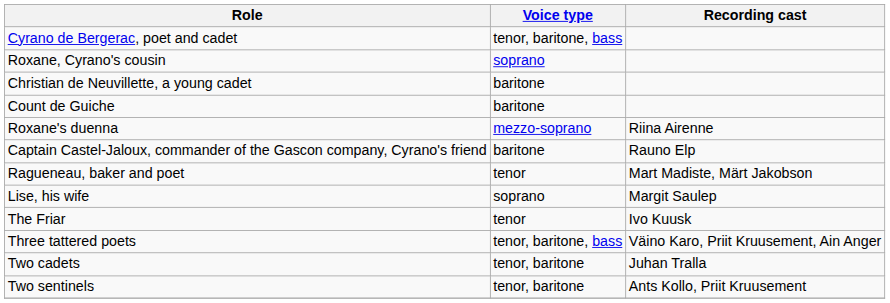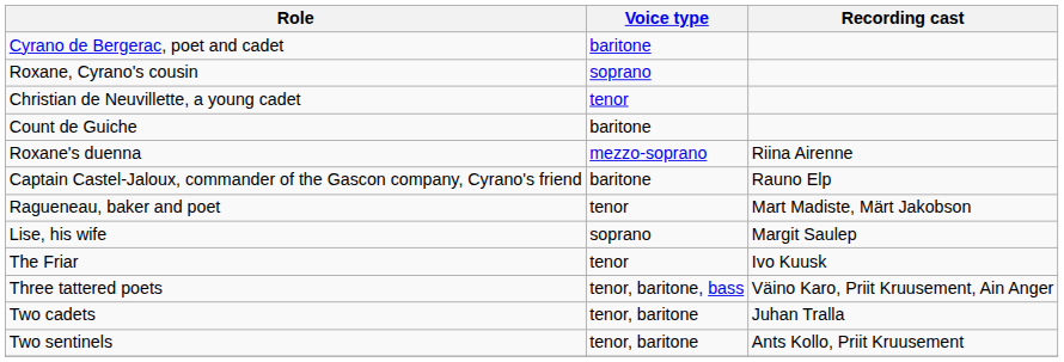Cyrano de Bergerac, poet and cadet | Voice type: tenor, baritone, bass -> baritone
Christian de Neuvillette, a young cadet | Voice type: baritone -> tenor
